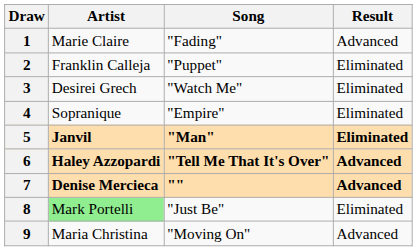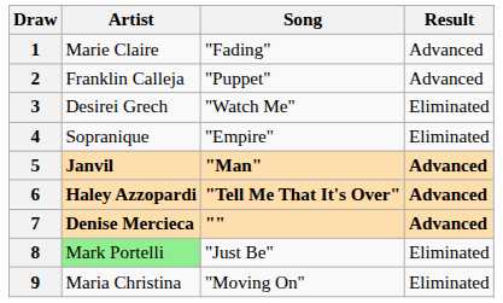2 | Result: Eliminated -> Advanced
5 | Result: Eliminated -> Advanced
9 | Result: Advanced -> Eliminated
